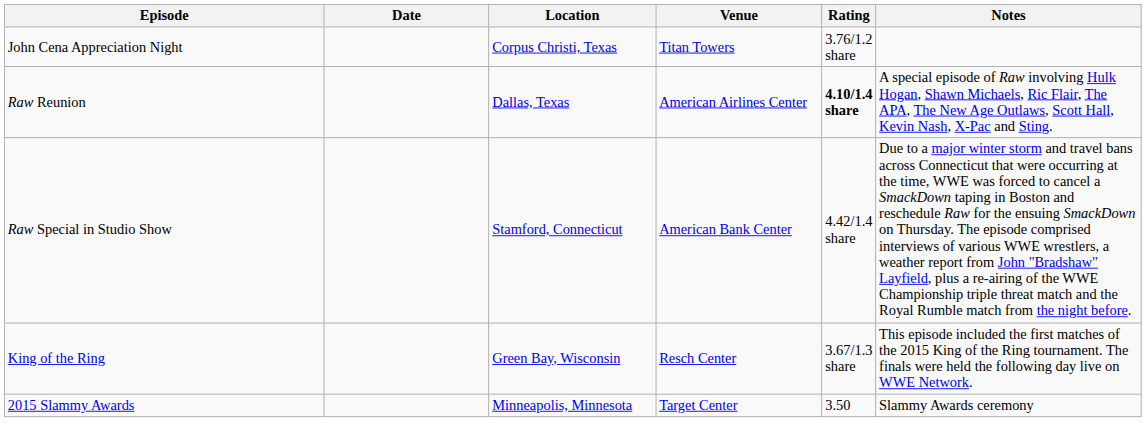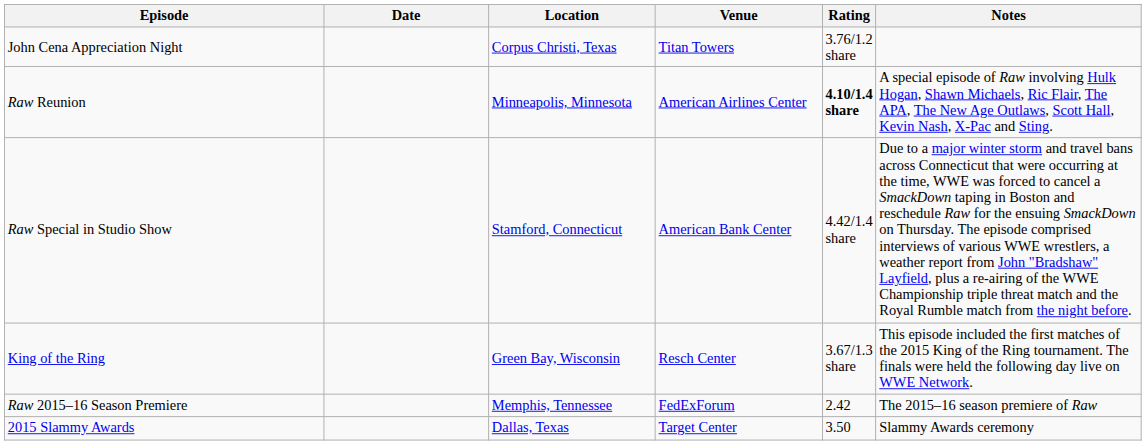Raw Reunion | Location: Dallas, Texas -> Minneapolis, Minnesota
+ row: Raw 2015–16 Season Premiere | Memphis, Tennessee | FedExForum | 2.42 | The 2015–16 season premiere of Raw
2015 Slammy Awards | Location: Minneapolis, Minnesota -> Dallas, Texas
